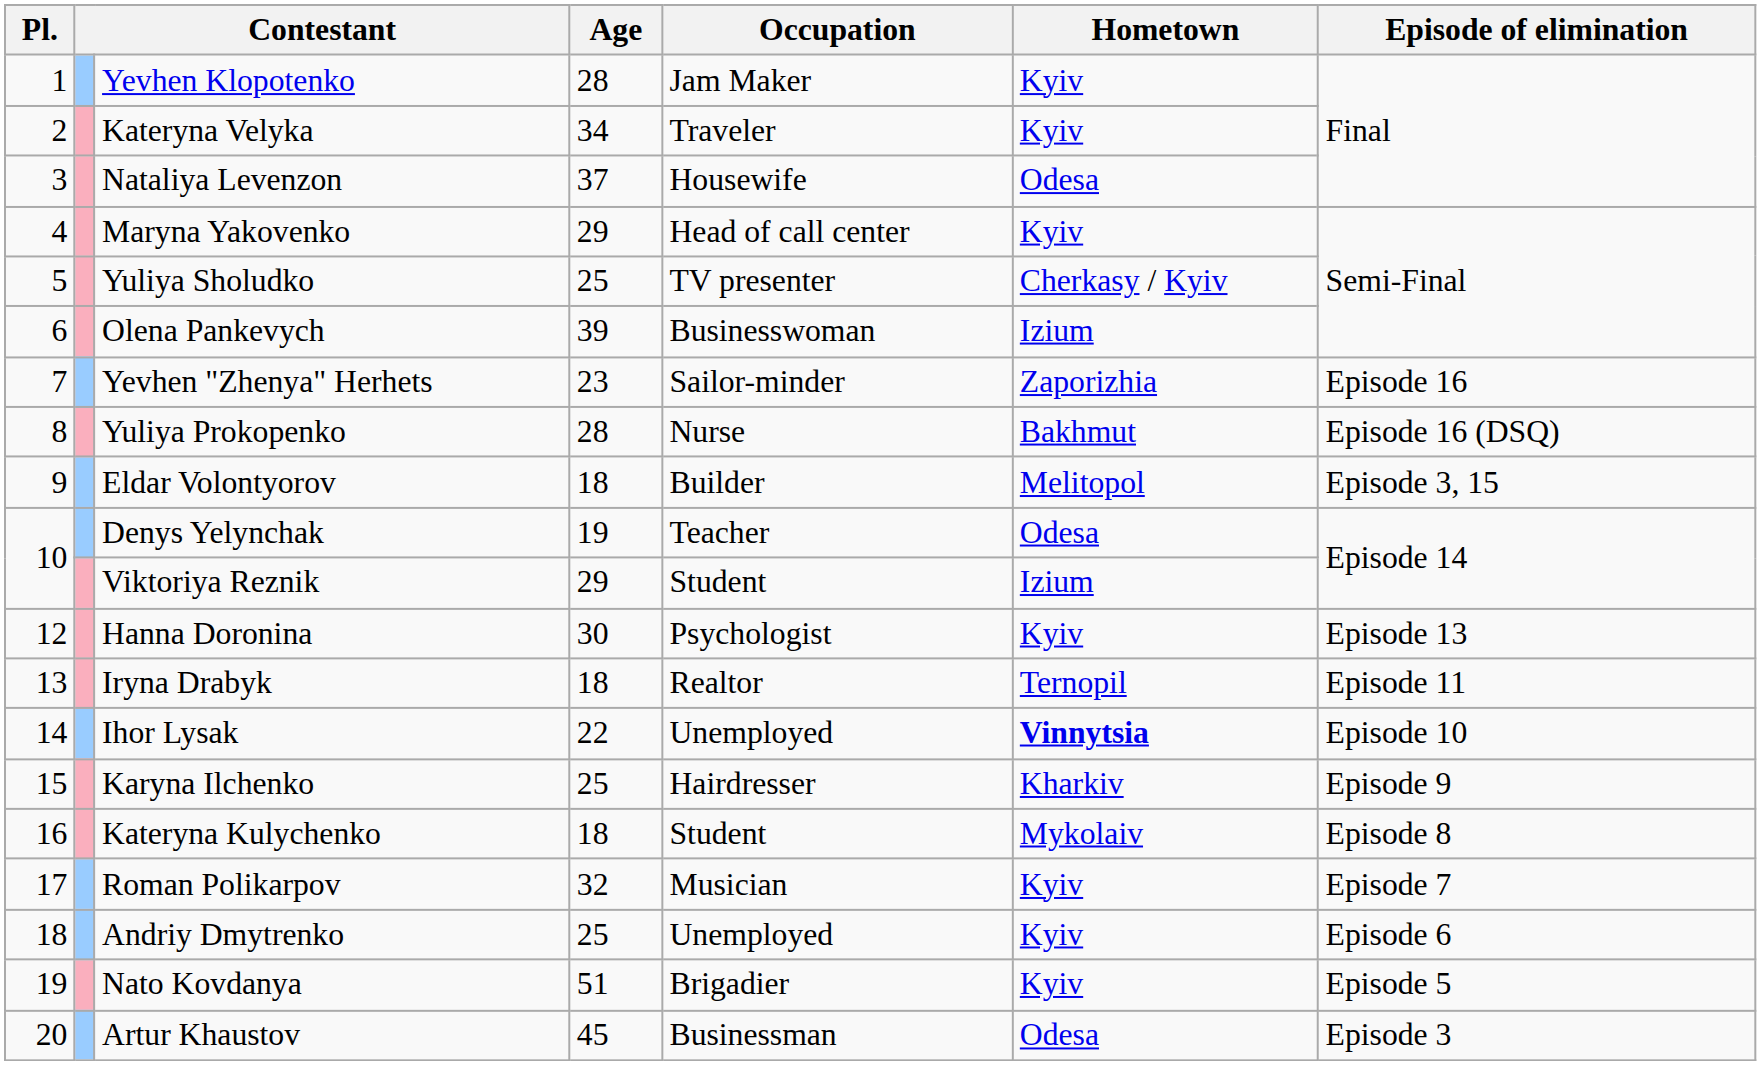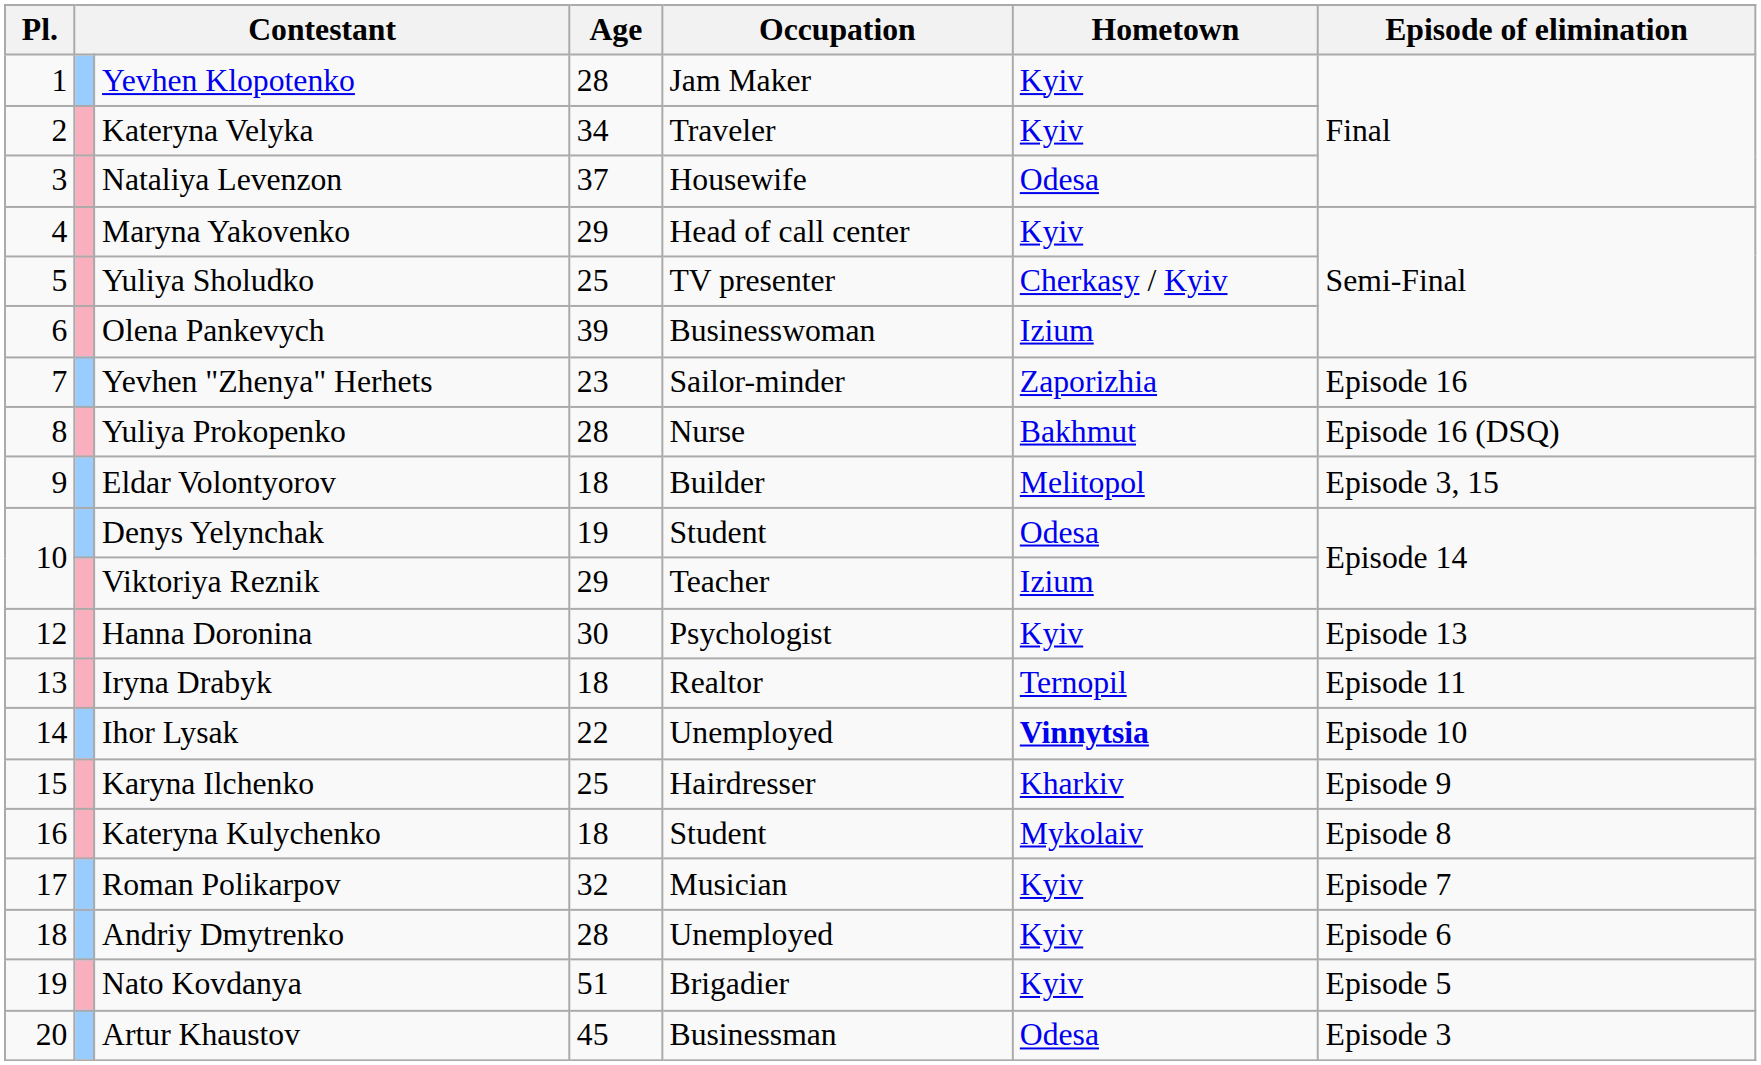Denys Yelynchak | Occupation: Teacher -> Student
Viktoriya Reznik | Occupation: Student -> Teacher
Andriy Dmytrenko | Age: 25 -> 28
